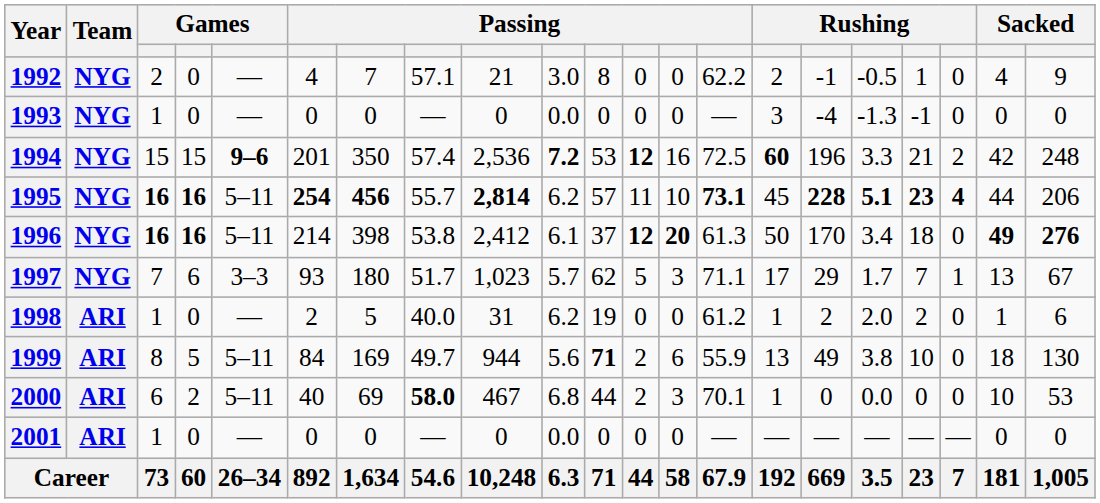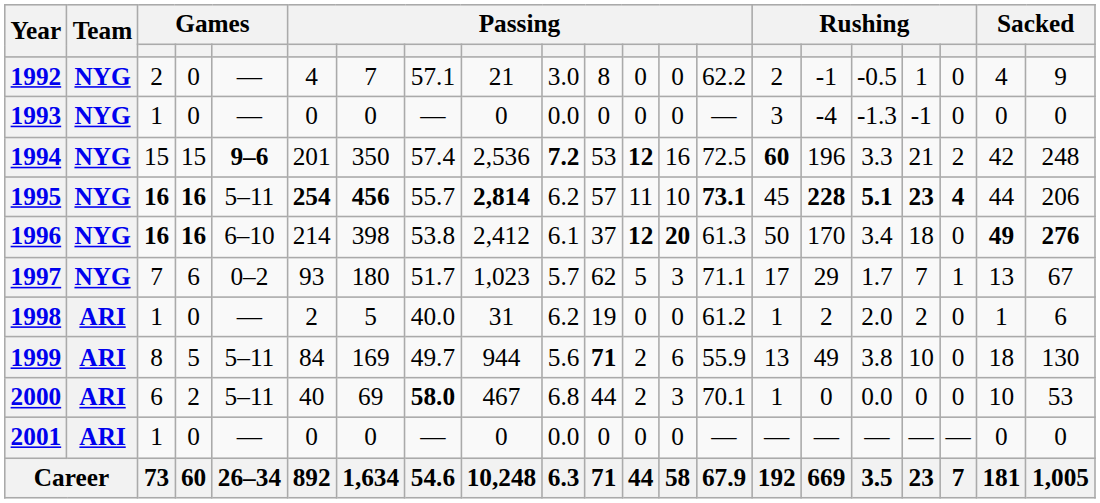1996 | column 5: 5–11 -> 6–10
1997 | column 5: 3–3 -> 0–2
